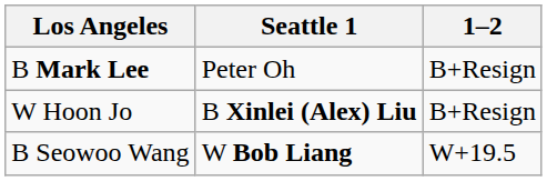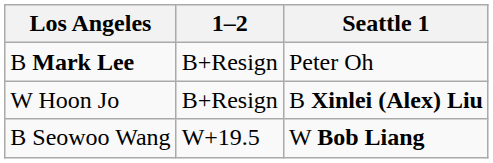columns swapped: 1–2 <-> Seattle 1
